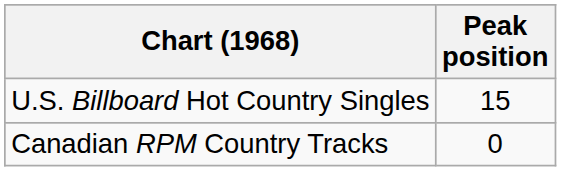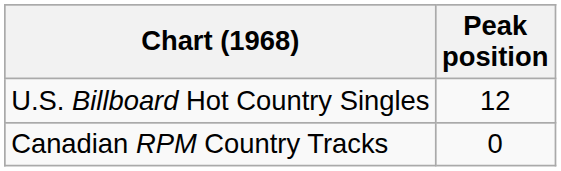U.S. Billboard Hot Country Singles | Peak position: 15 -> 12
